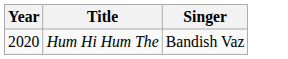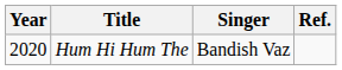+ column: Ref.
